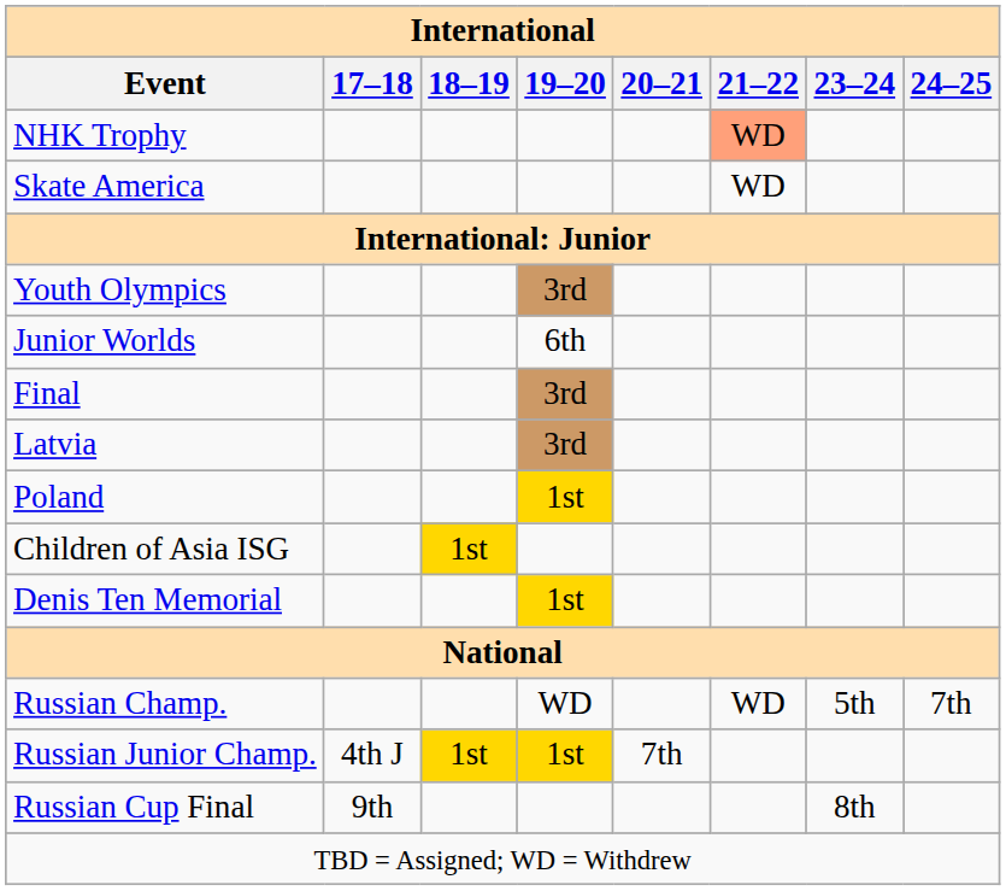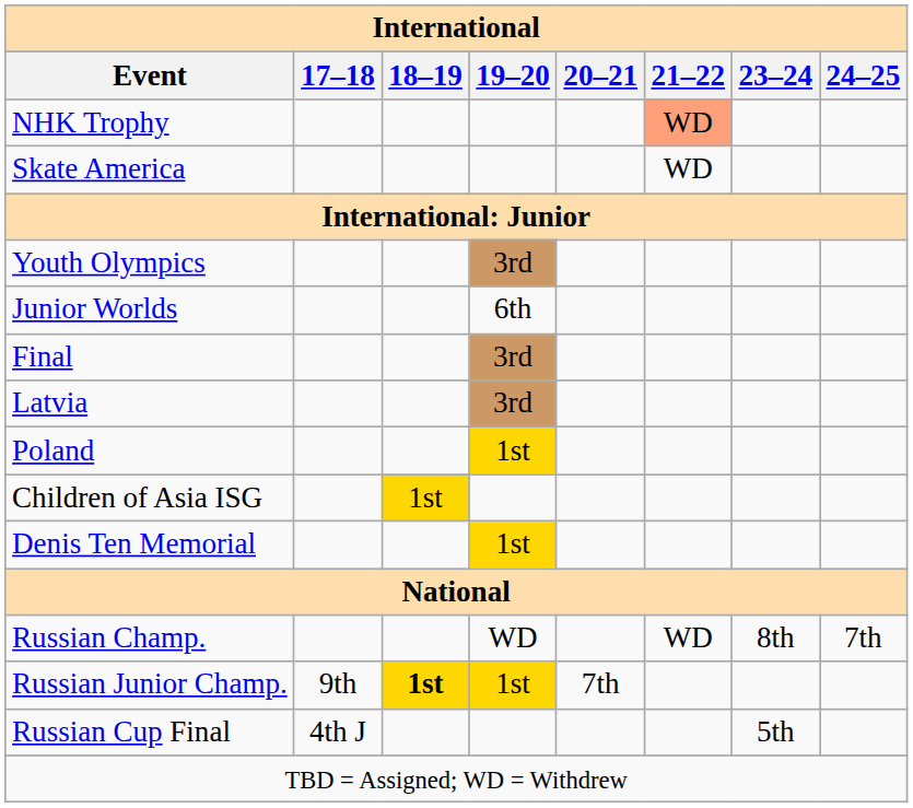Russian Champ. | 23–24: 5th -> 8th
Russian Junior Champ. | 17–18: 4th J -> 9th
Russian Junior Champ. | 18–19: normal -> bold
Russian Cup Final | 17–18: 9th -> 4th J
Russian Cup Final | 23–24: 8th -> 5th
